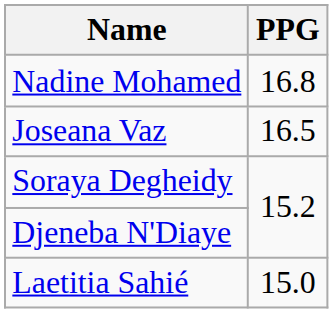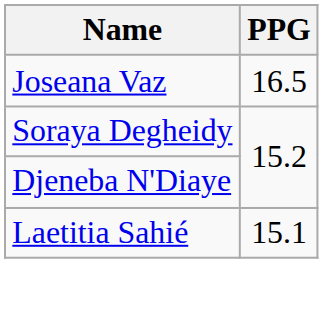- row: Nadine Mohamed | 16.8
Laetitia Sahié | PPG: 15.0 -> 15.1
